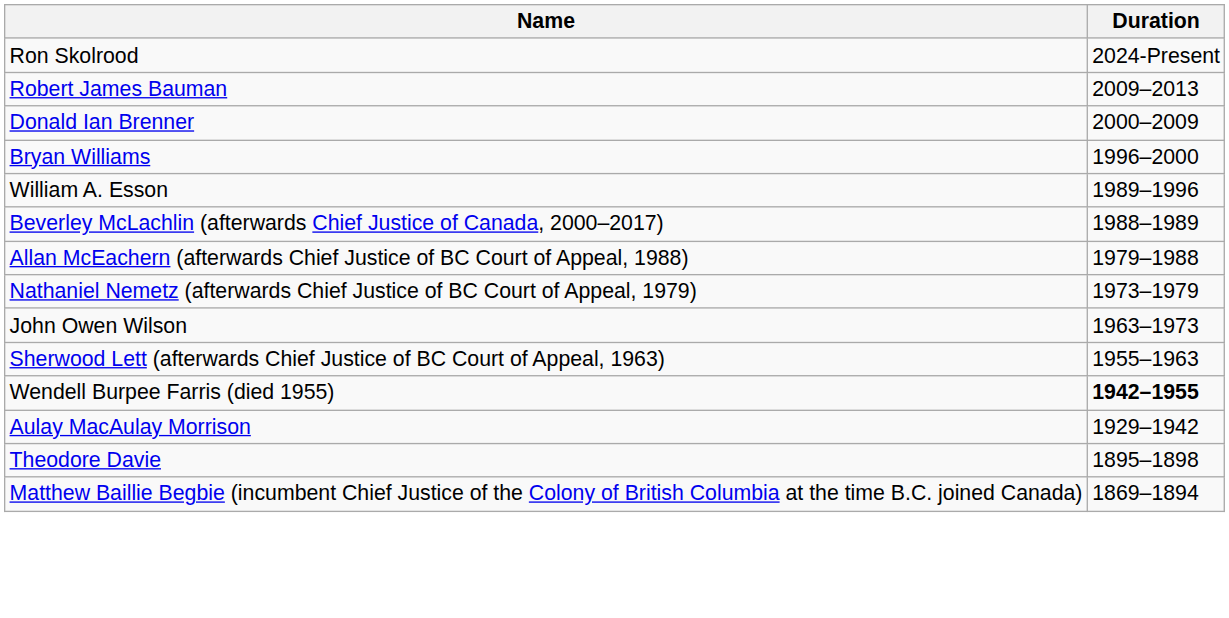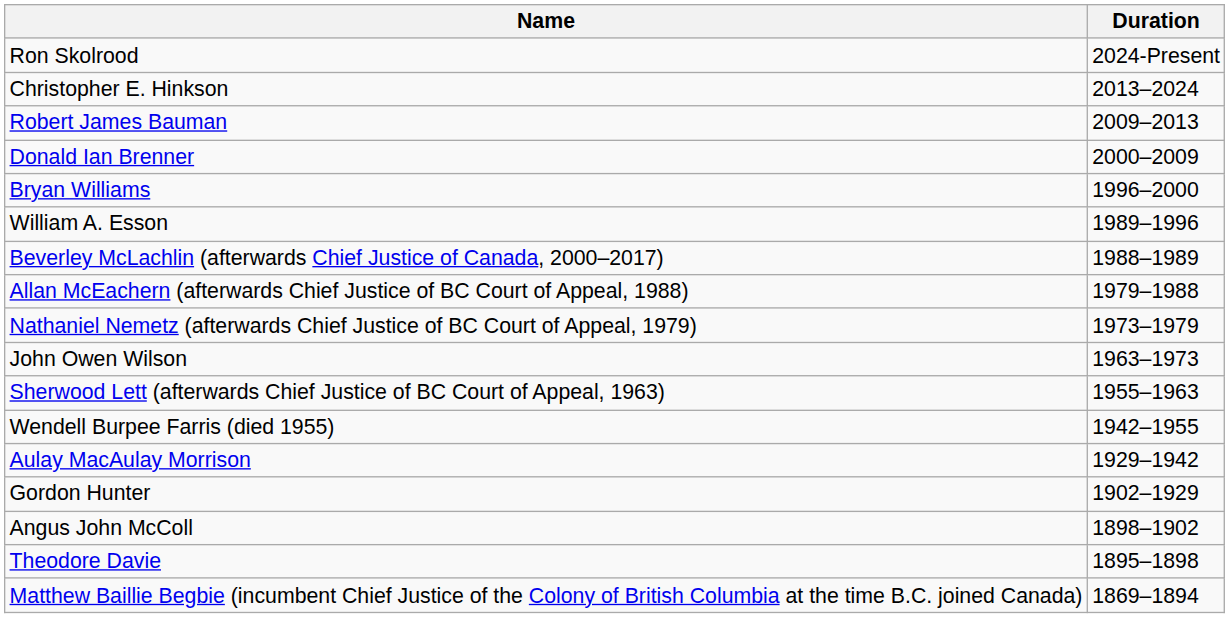+ row: Christopher E. Hinkson | 2013–2024
Wendell Burpee Farris (died 1955) | Duration: bold -> normal
+ row: Gordon Hunter | 1902–1929
+ row: Angus John McColl | 1898–1902
